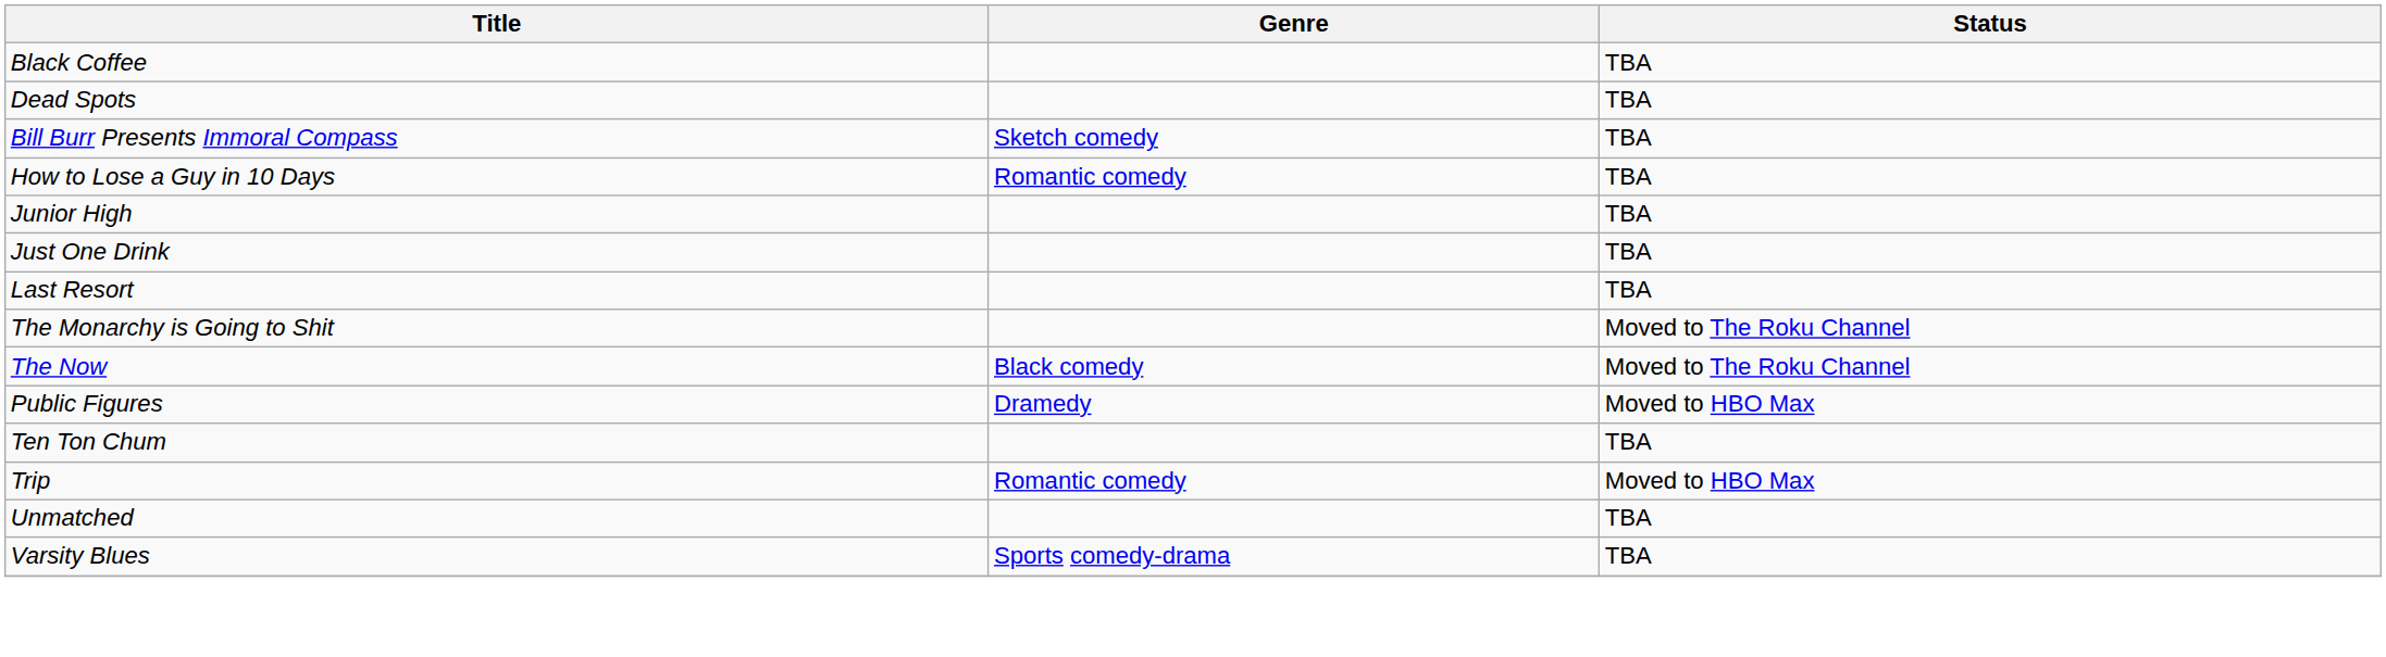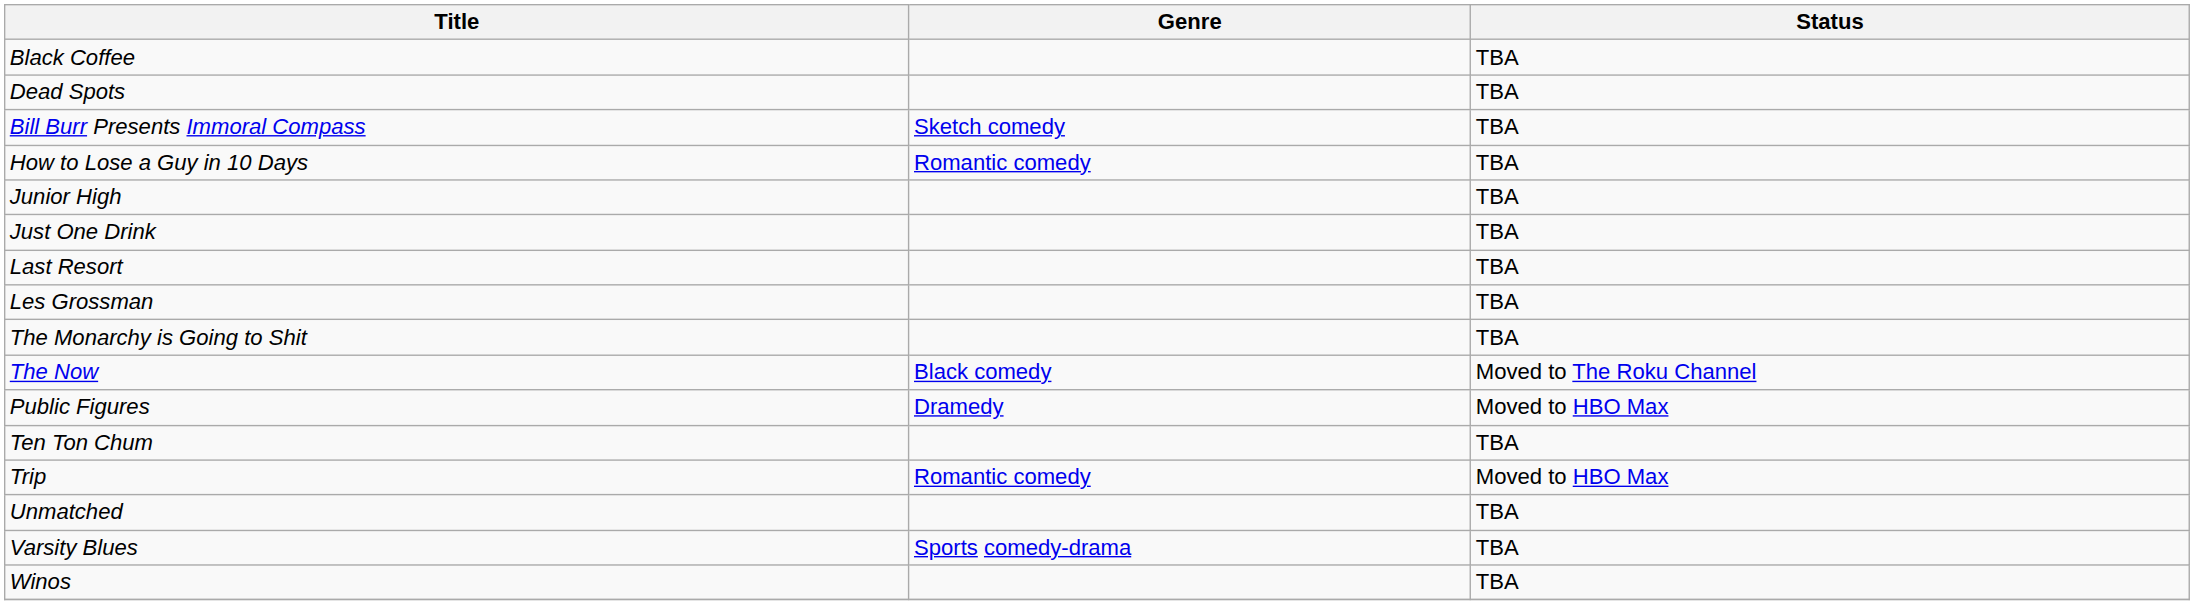+ row: Les Grossman | TBA
The Monarchy is Going to Shit | Status: Moved to The Roku Channel -> TBA
+ row: Winos | TBA
